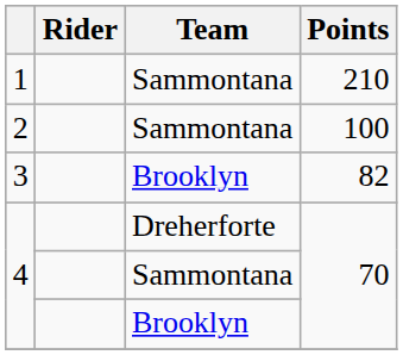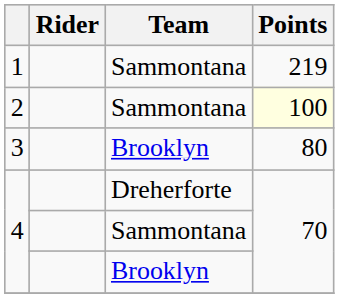1 | Points: 210 -> 219
2 | Points: no background -> lightyellow background
3 | Points: 82 -> 80
